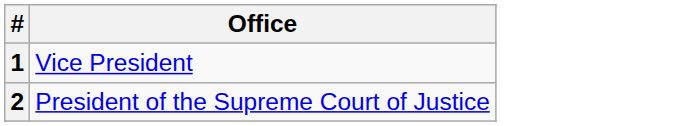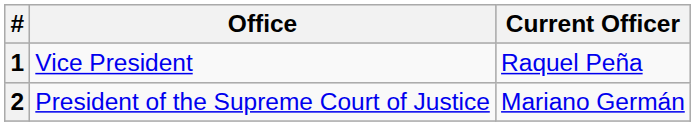+ column: Current Officer | Raquel Peña | Mariano Germán
